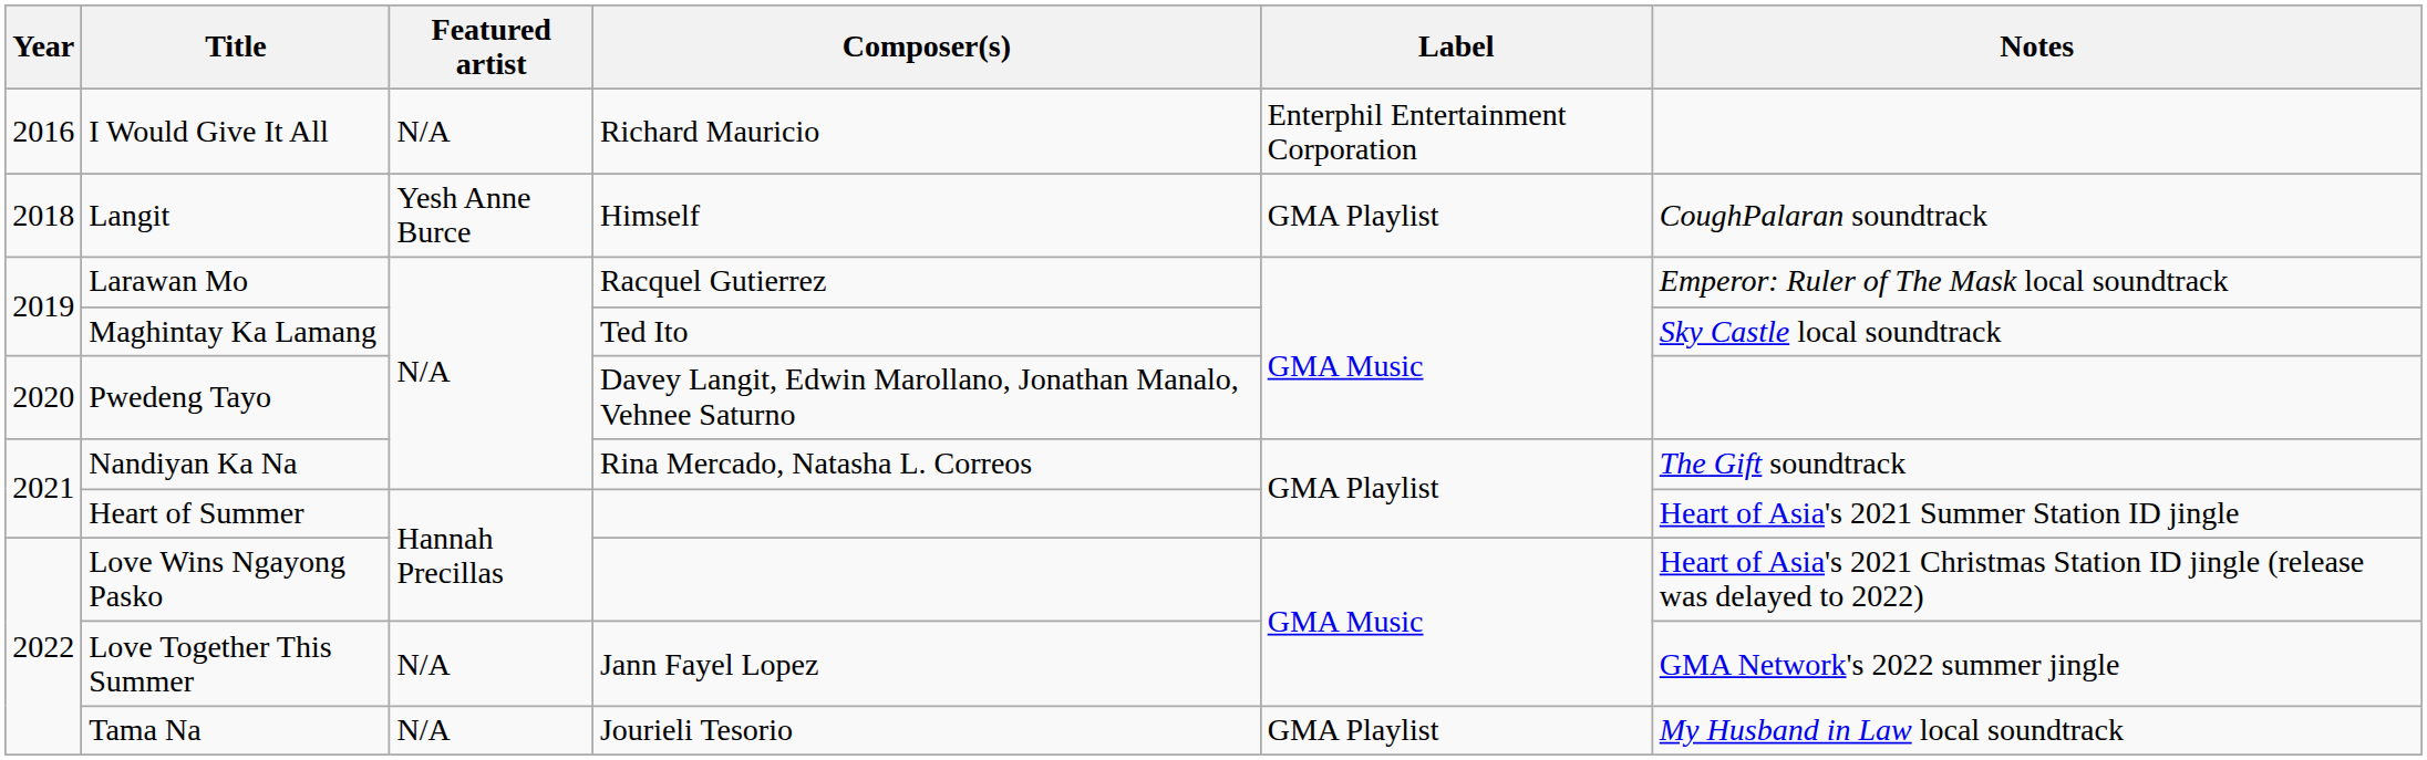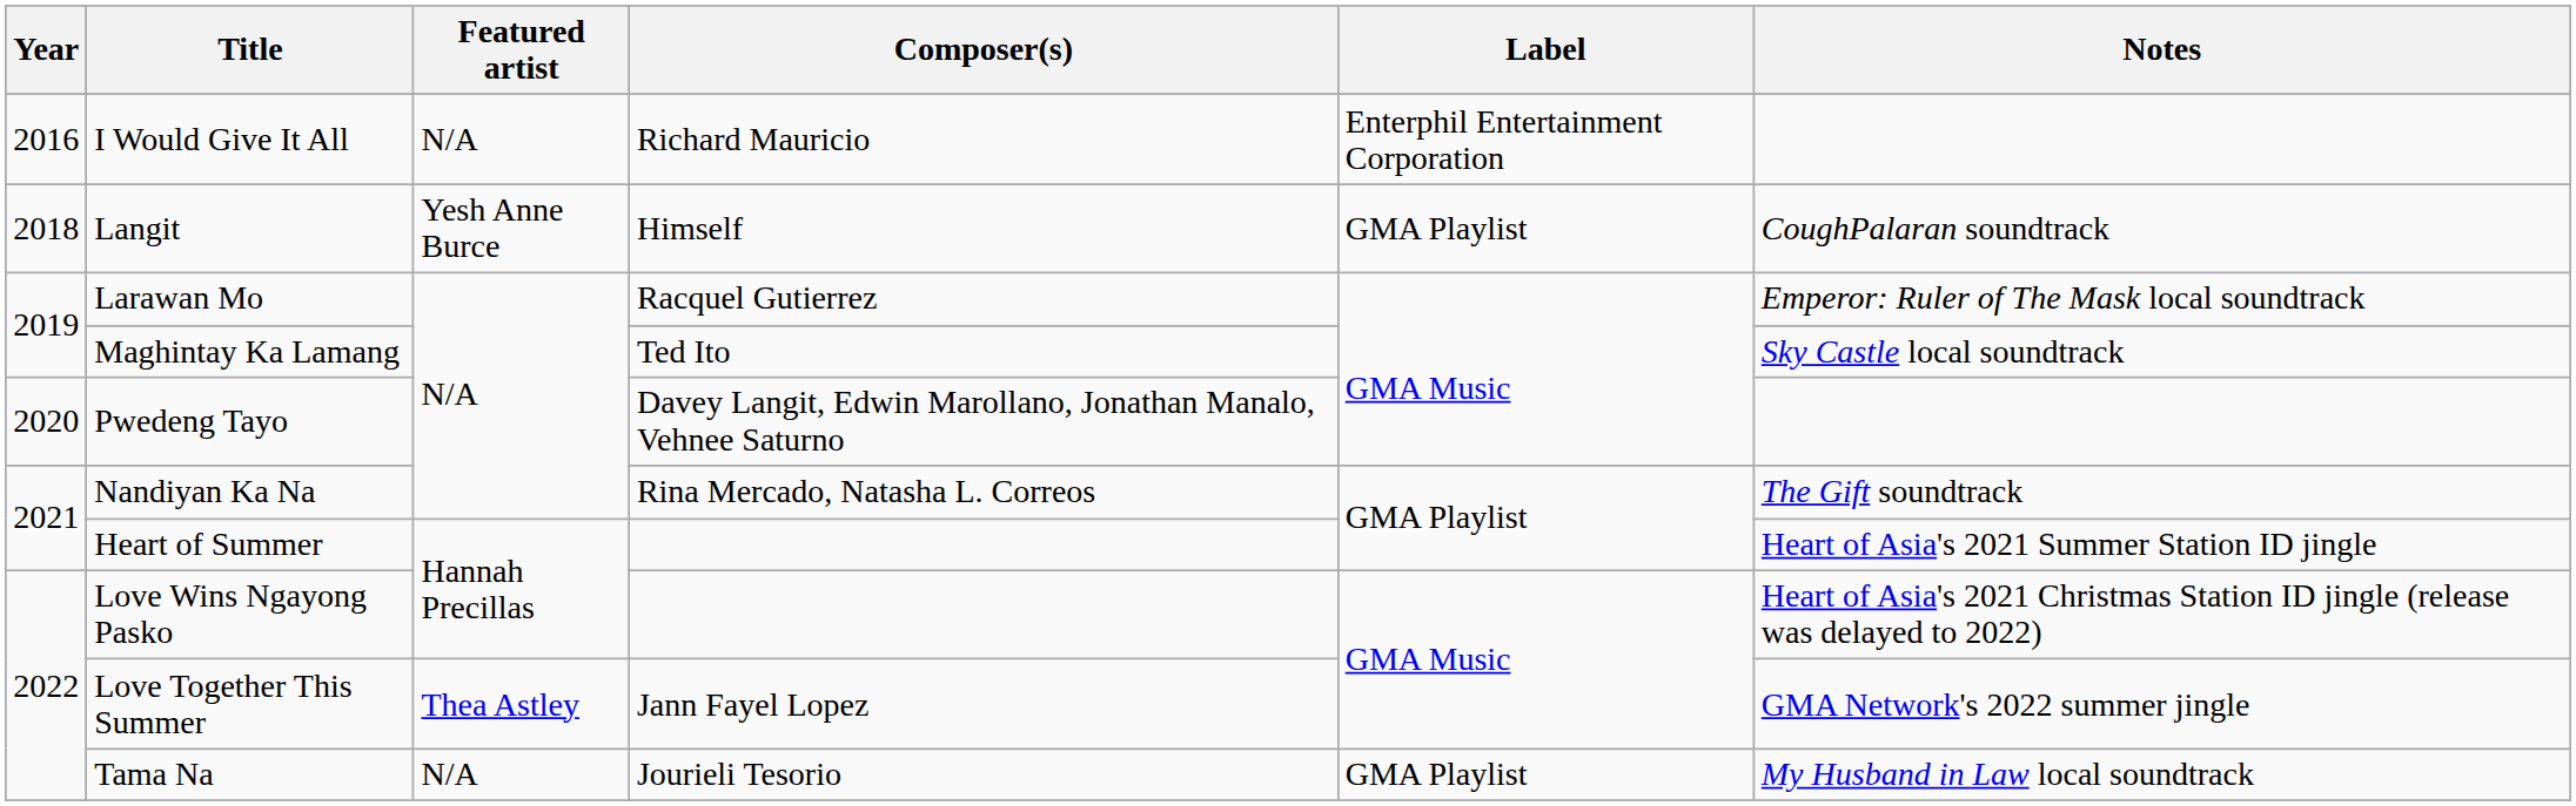Love Together This Summer | Featured artist: N/A -> Thea Astley
